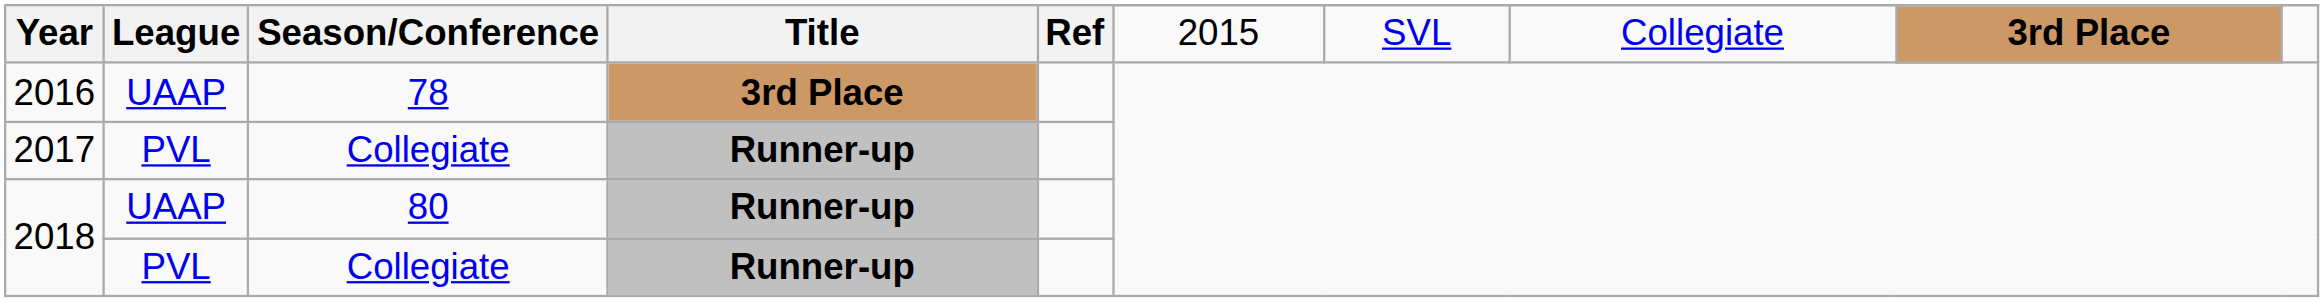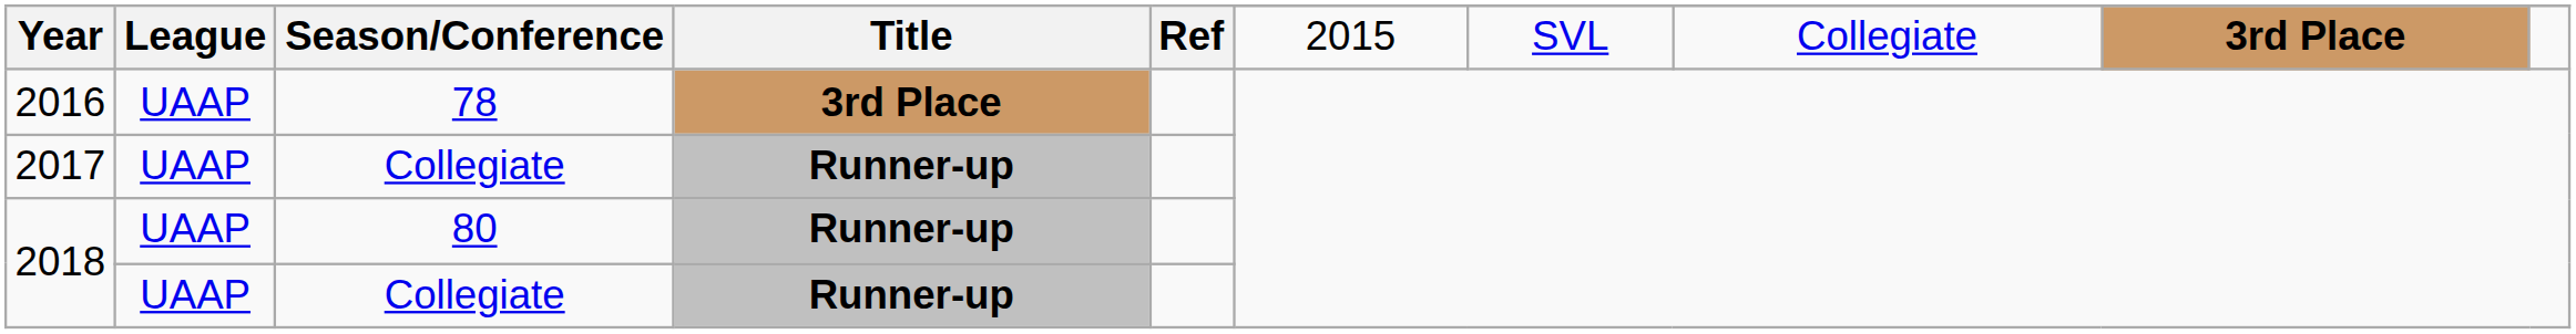2017 | League: PVL -> UAAP
2018 / Collegiate | League: PVL -> UAAP
